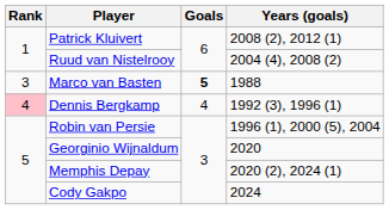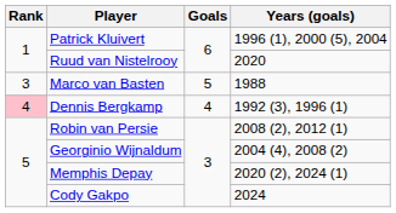Patrick Kluivert | Years (goals): 2008 (2), 2012 (1) -> 1996 (1), 2000 (5), 2004
Ruud van Nistelrooy | Years (goals): 2004 (4), 2008 (2) -> 2020
Marco van Basten | Goals: bold -> normal
Robin van Persie | Years (goals): 1996 (1), 2000 (5), 2004 -> 2008 (2), 2012 (1)
Georginio Wijnaldum | Years (goals): 2020 -> 2004 (4), 2008 (2)
